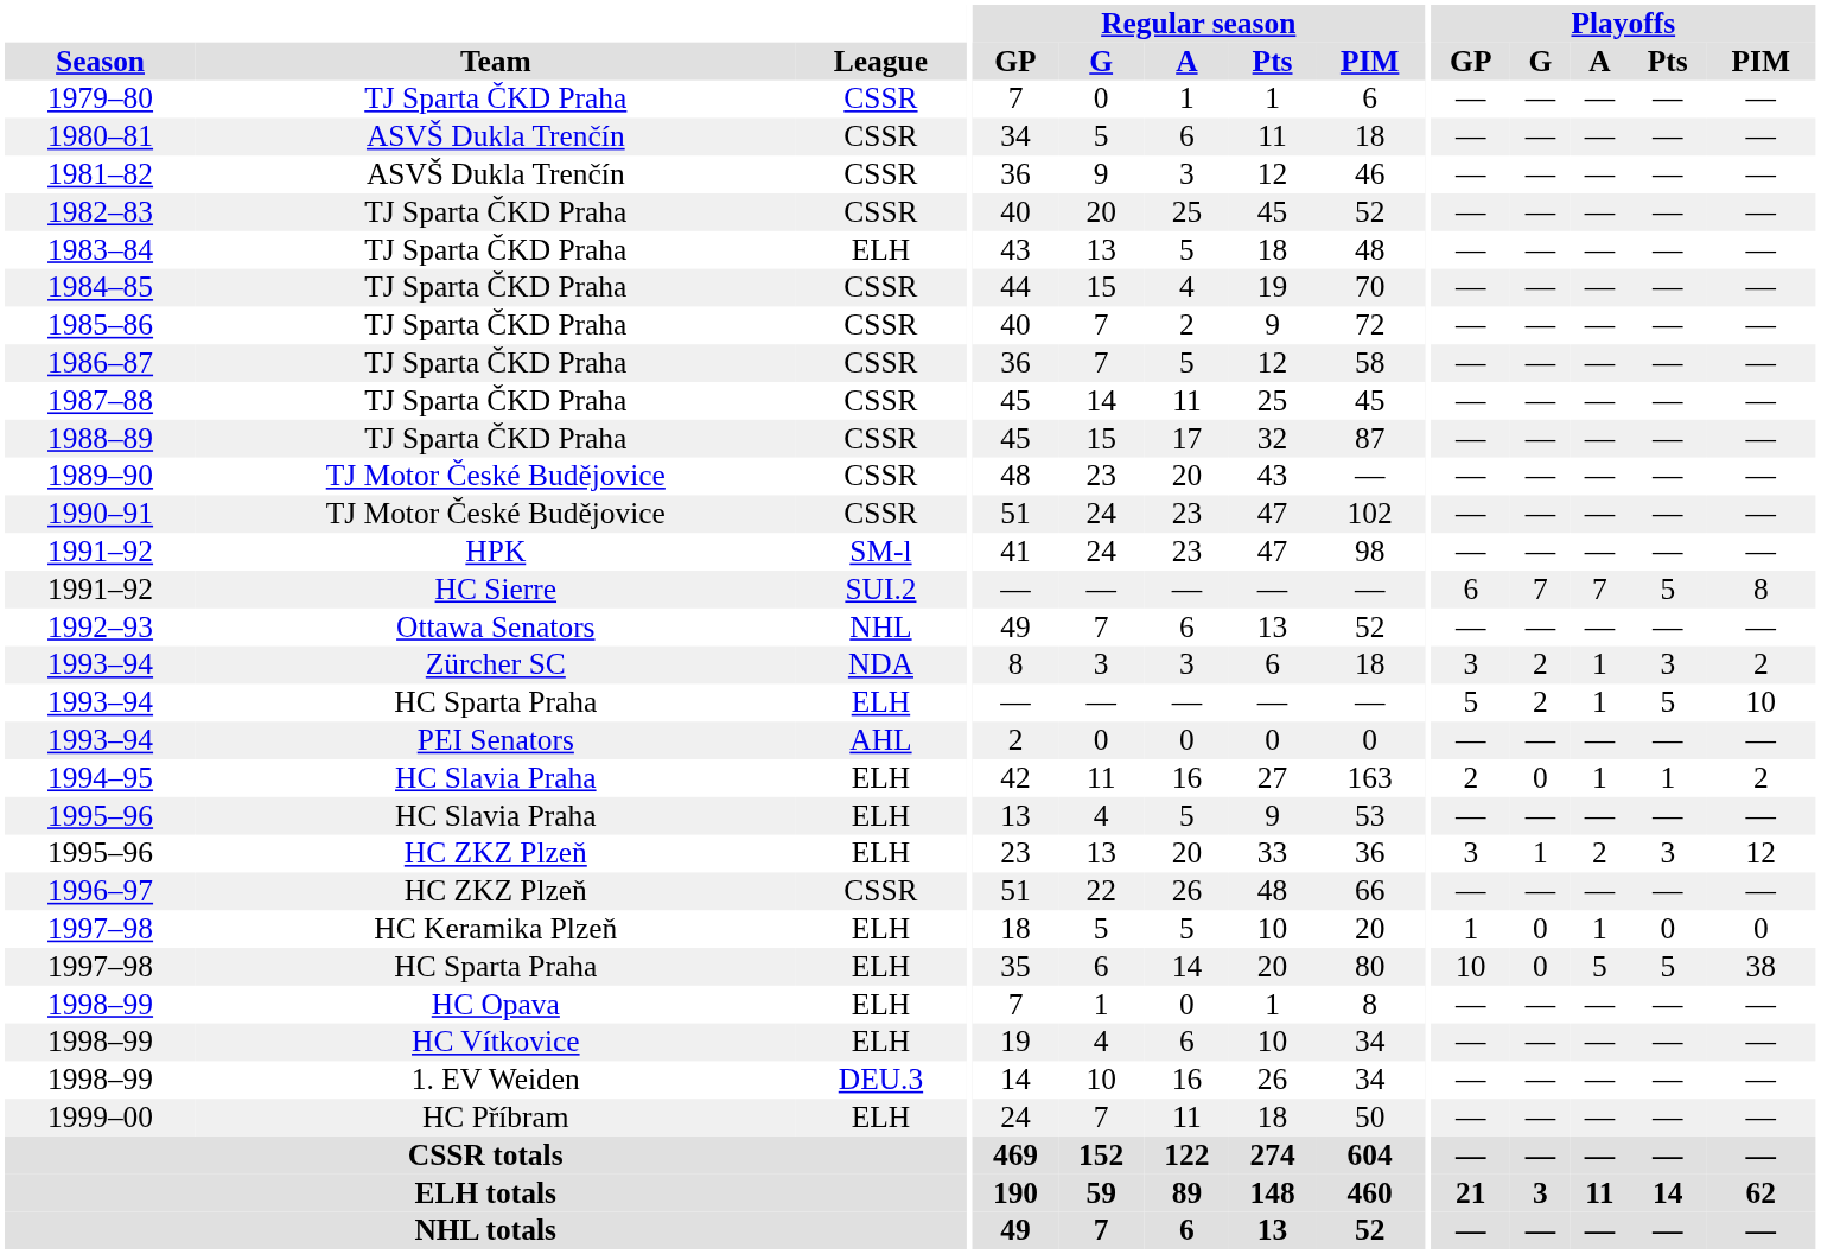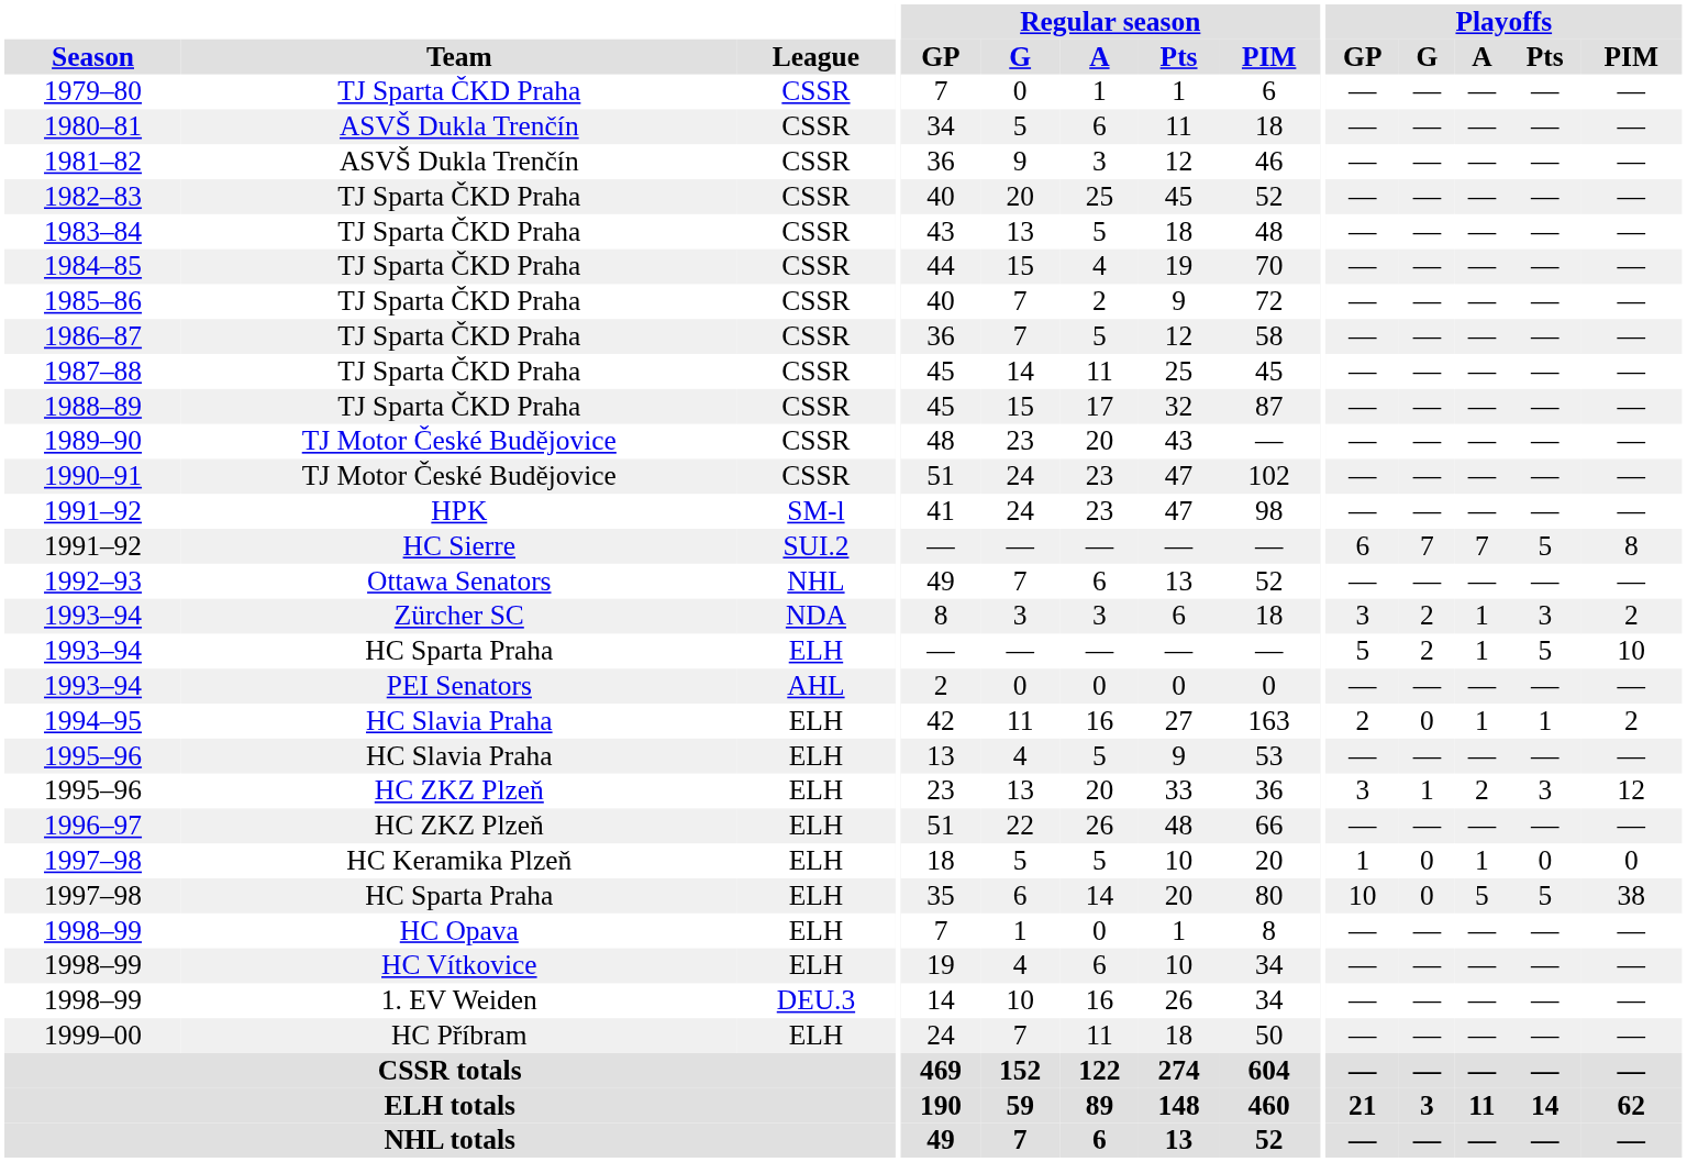1983–84 | League: ELH -> CSSR
1996–97 | League: CSSR -> ELH
